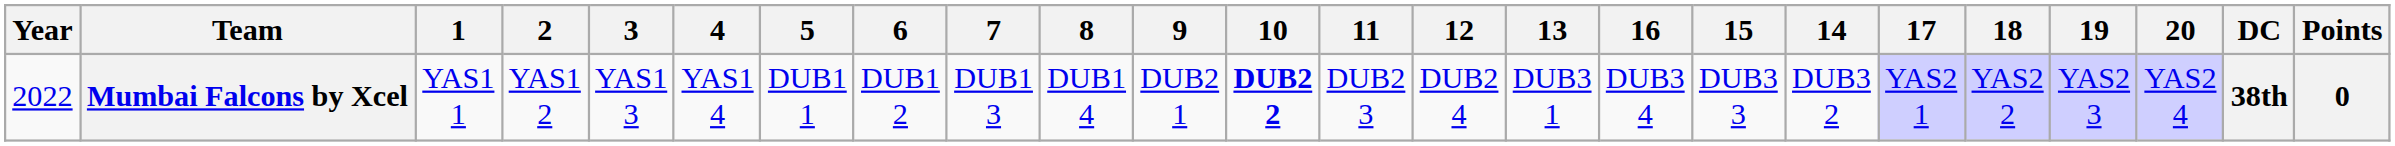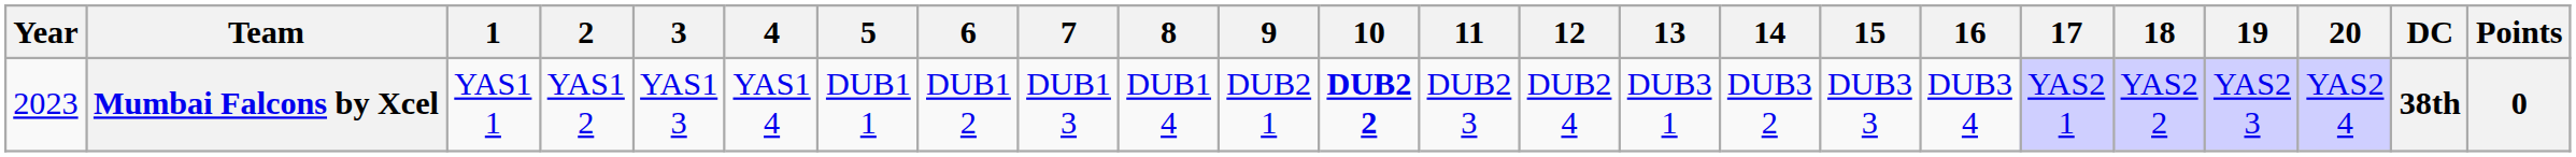columns swapped: 14 <-> 16
Mumbai Falcons by Xcel | Year: 2022 -> 2023
